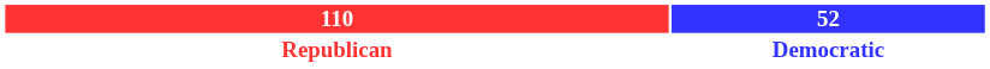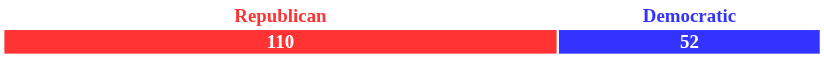rows swapped: 110 <-> Republican
